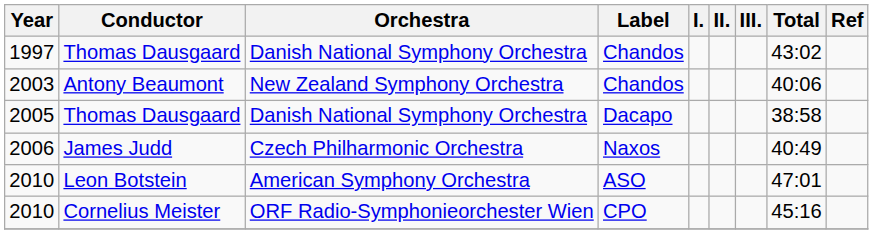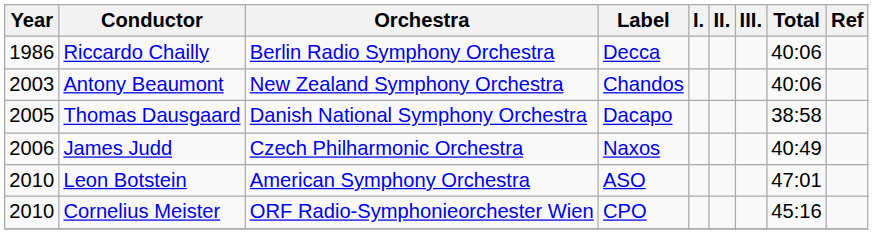+ row: 1986 | Riccardo Chailly | Berlin Radio Symphony Orchestra | Decca | 40:06
- row: 1997 | Thomas Dausgaard | Danish National Symphony Orchestra | Chandos | 43:02
